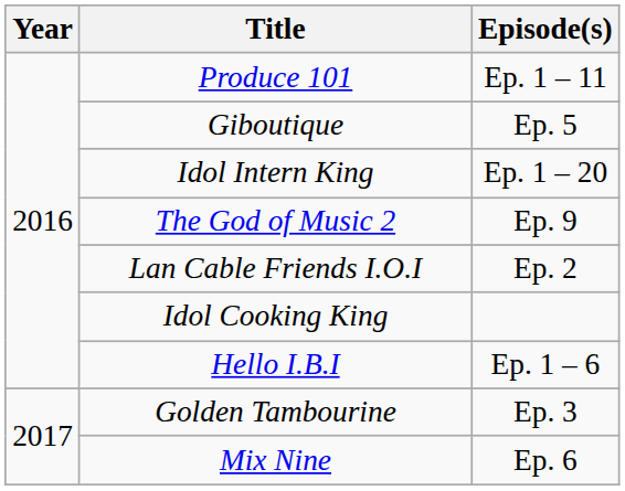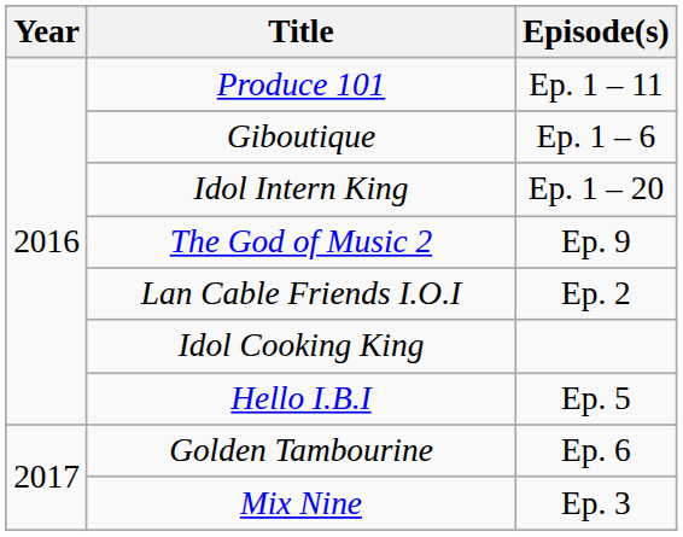Giboutique | Episode(s): Ep. 5 -> Ep. 1 – 6
Hello I.B.I | Episode(s): Ep. 1 – 6 -> Ep. 5
Golden Tambourine | Episode(s): Ep. 3 -> Ep. 6
Mix Nine | Episode(s): Ep. 6 -> Ep. 3
